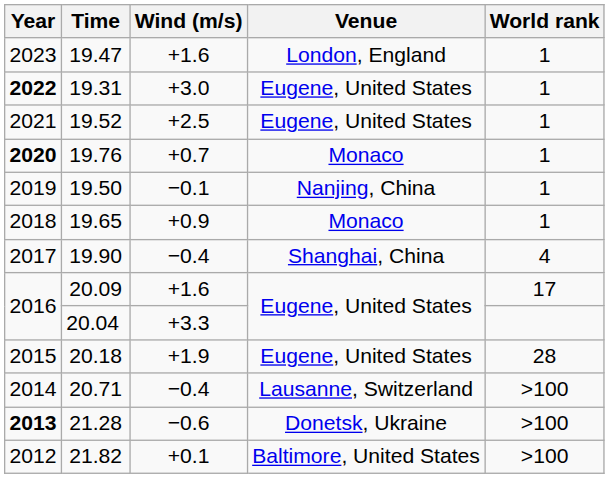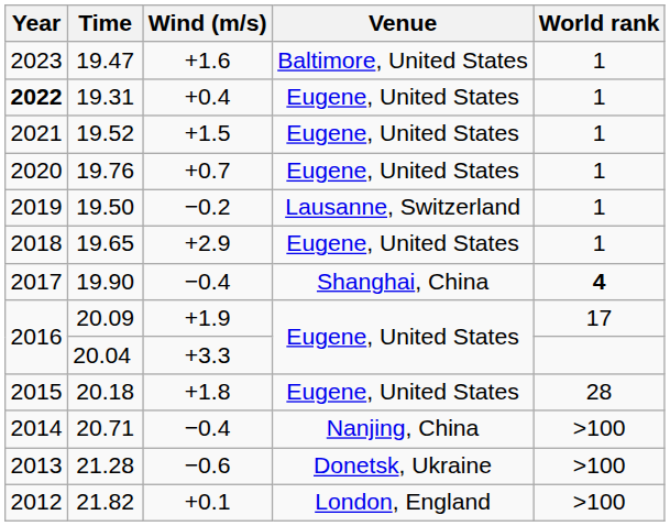19.47 | Venue: London, England -> Baltimore, United States
19.31 | Wind (m/s): +3.0 -> +0.4
19.52 | Wind (m/s): +2.5 -> +1.5
19.76 | Year: bold -> normal
19.76 | Venue: Monaco -> Eugene, United States
19.50 | Wind (m/s): −0.1 -> −0.2
19.50 | Venue: Nanjing, China -> Lausanne, Switzerland
19.65 | Wind (m/s): +0.9 -> +2.9
19.65 | Venue: Monaco -> Eugene, United States
19.90 | World rank: normal -> bold
20.09 | Wind (m/s): +1.6 -> +1.9
20.18 | Wind (m/s): +1.9 -> +1.8
20.71 | Venue: Lausanne, Switzerland -> Nanjing, China
21.28 | Year: bold -> normal
21.82 | Venue: Baltimore, United States -> London, England
